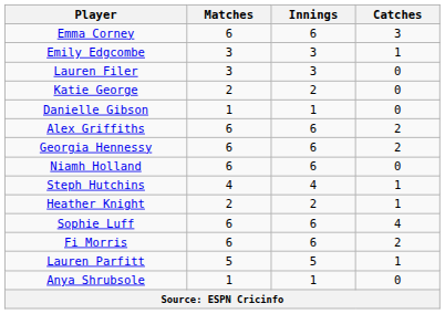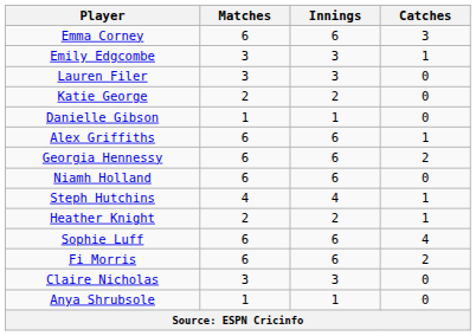Alex Griffiths | Catches: 2 -> 1
+ row: Claire Nicholas | 3 | 3 | 0
- row: Lauren Parfitt | 5 | 5 | 1
